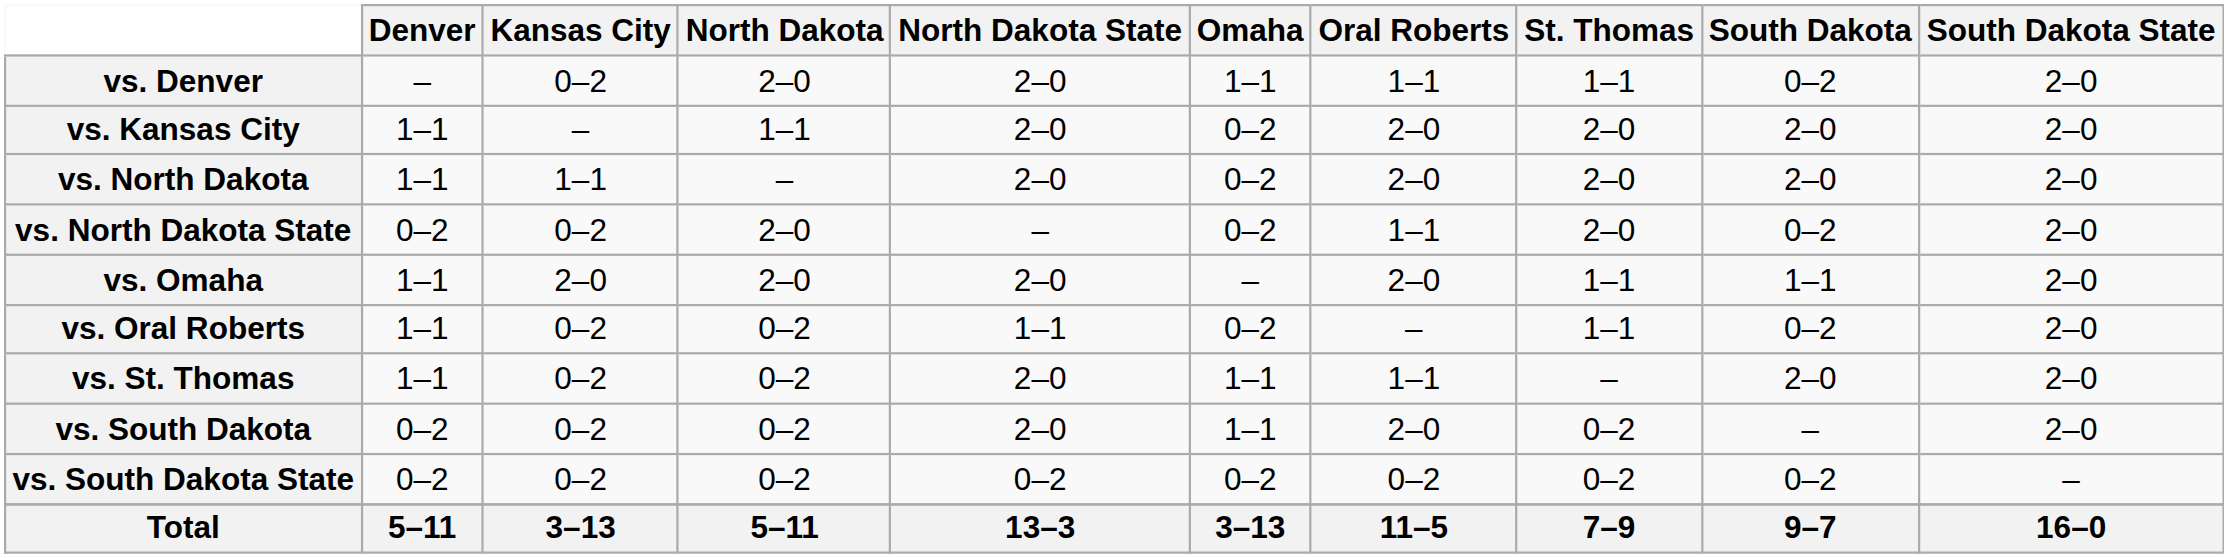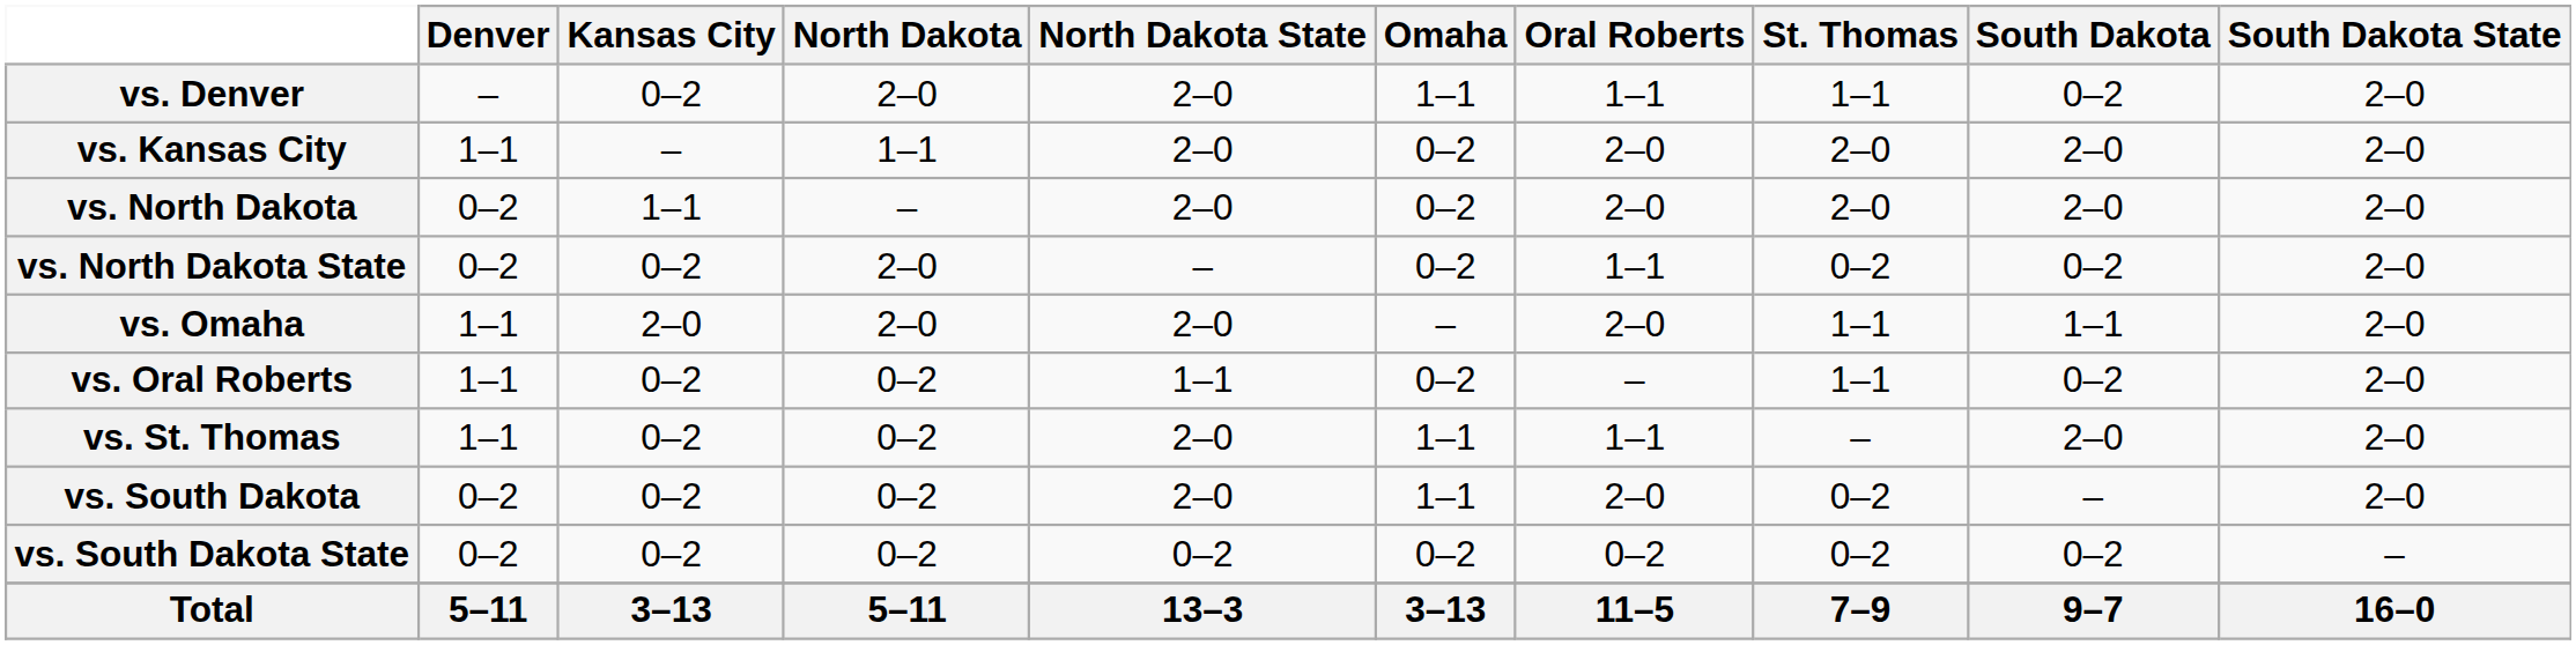vs. North Dakota | Denver: 1–1 -> 0–2
vs. North Dakota State | St. Thomas: 2–0 -> 0–2
